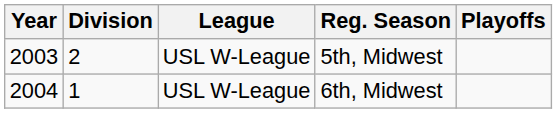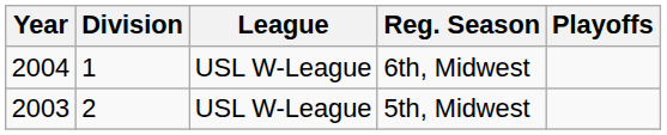rows swapped: 5th, Midwest <-> 6th, Midwest
